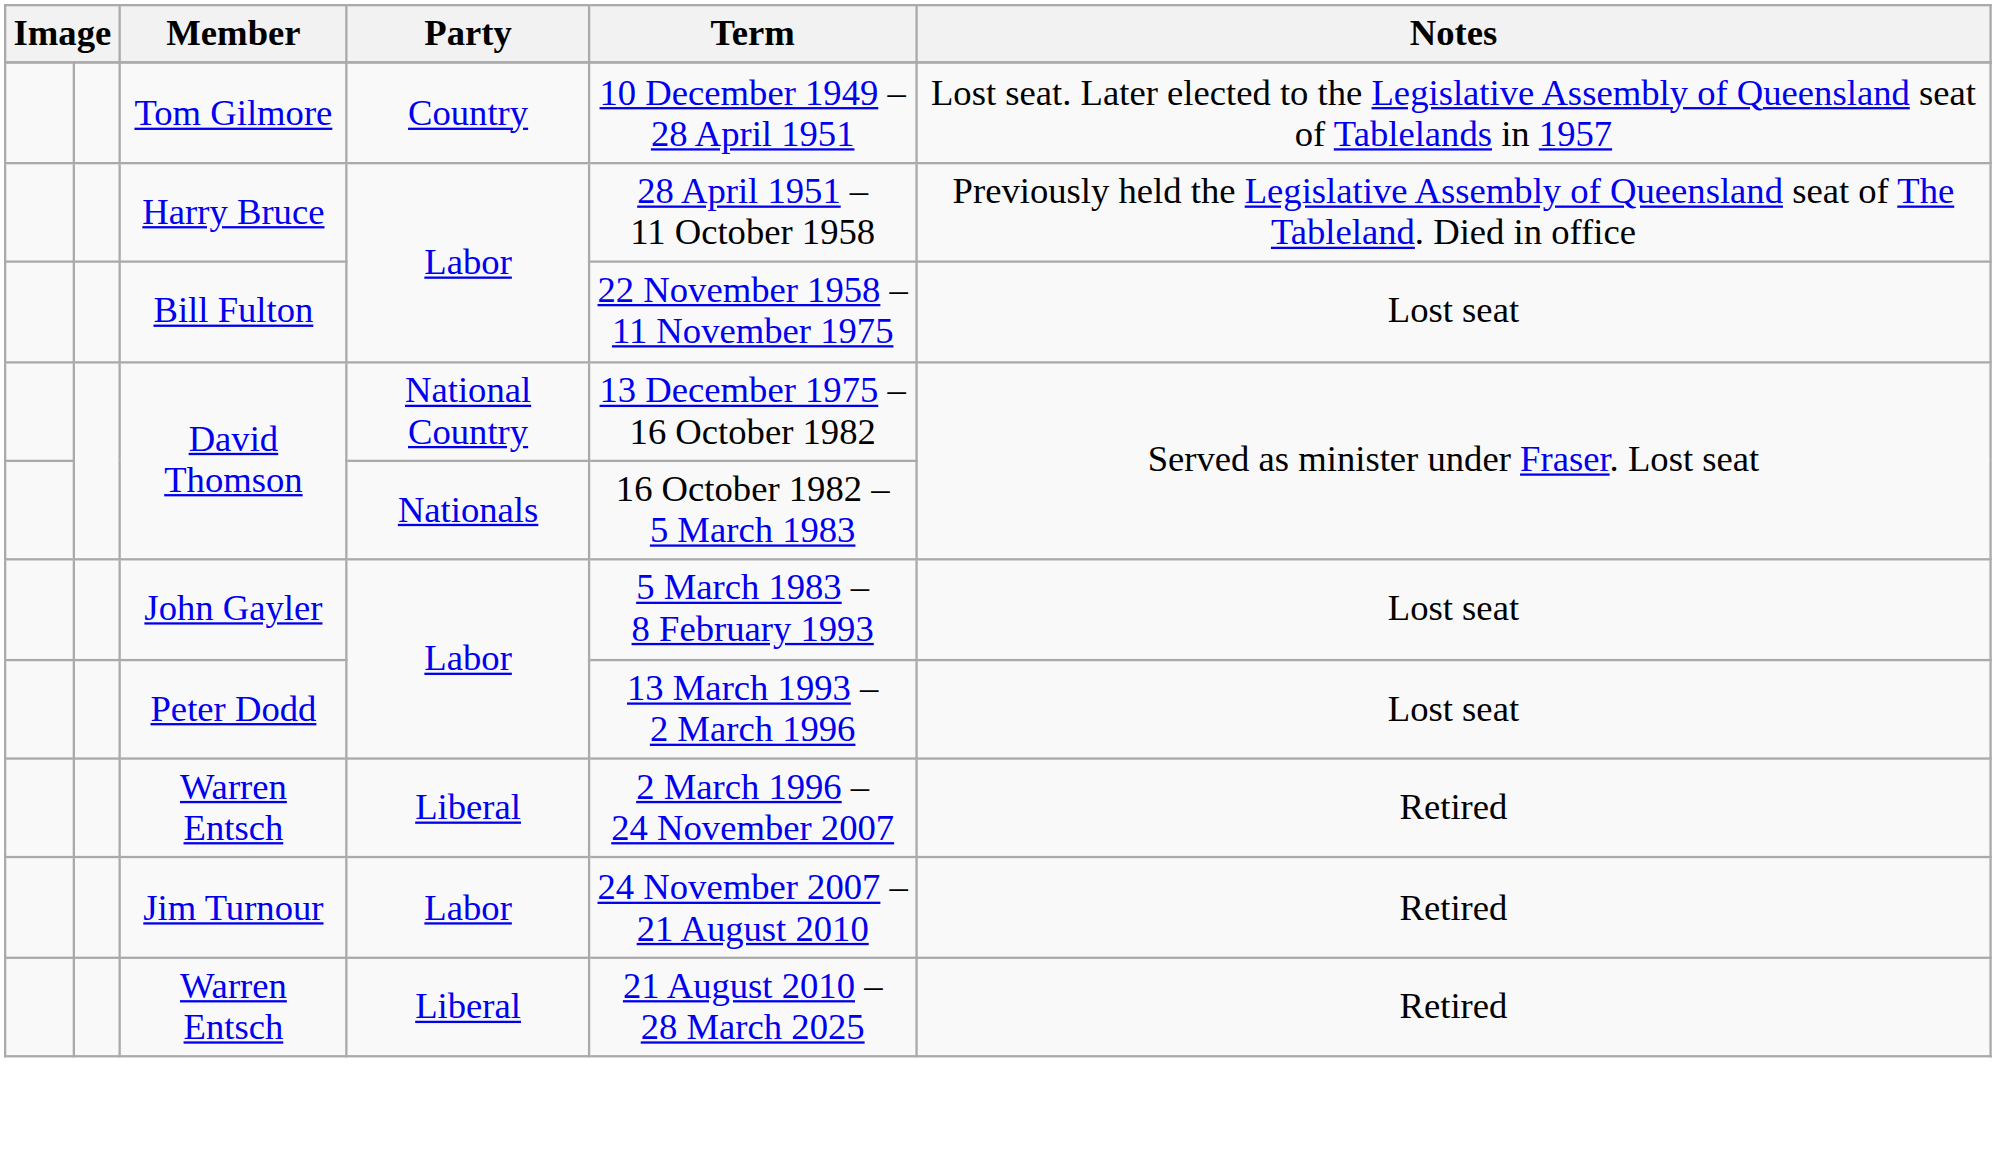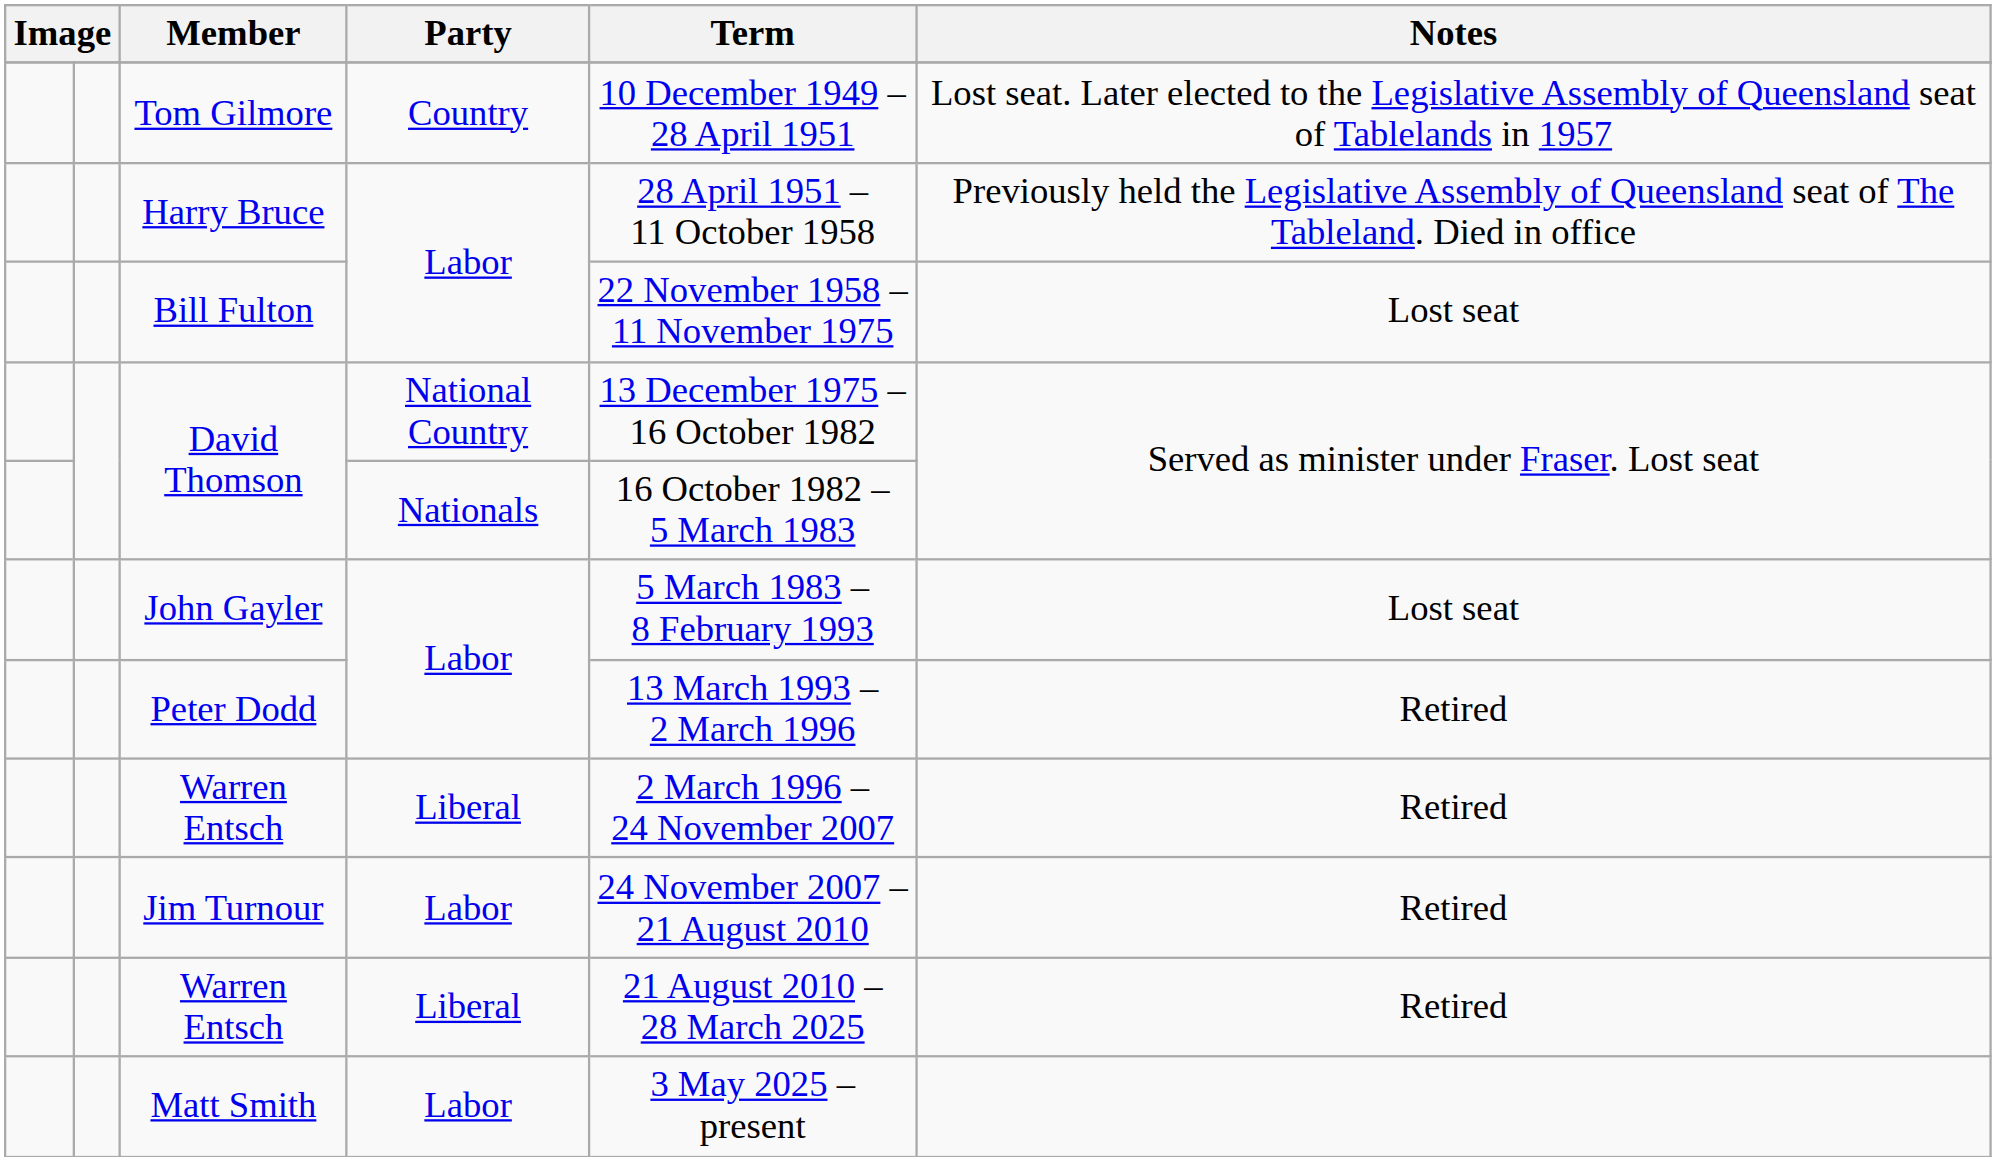Peter Dodd | Notes: Lost seat -> Retired
+ row: Matt Smith | Labor | 3 May 2025 – present
